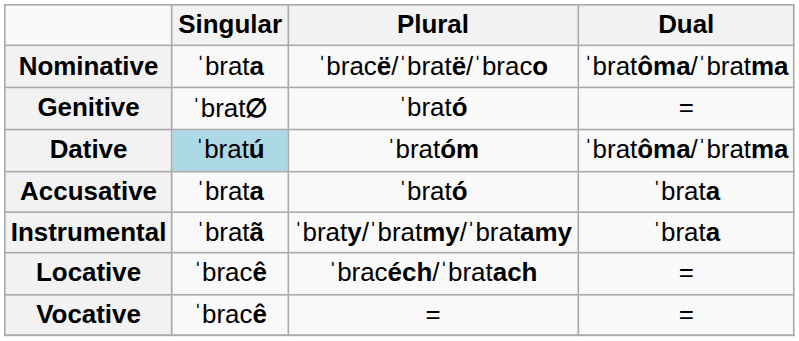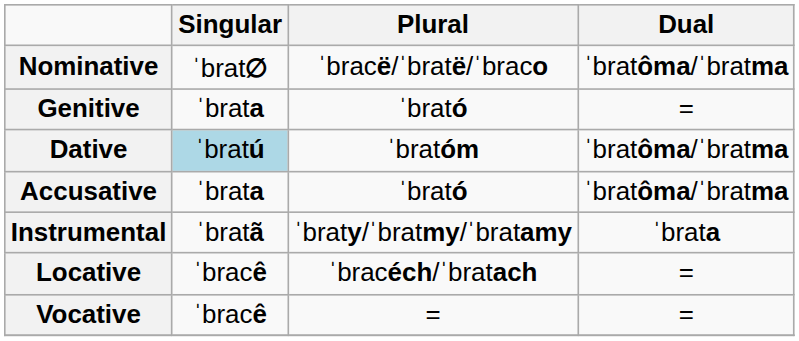Nominative | Singular: ˈbrata -> ˈbrat∅
Genitive | Singular: ˈbrat∅ -> ˈbrata
Accusative | Dual: ˈbrata -> ˈbratôma/ˈbratma
